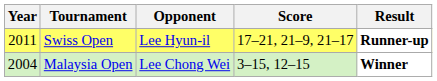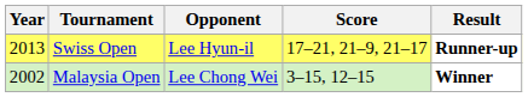Swiss Open | Year: 2011 -> 2013
Malaysia Open | Year: 2004 -> 2002
